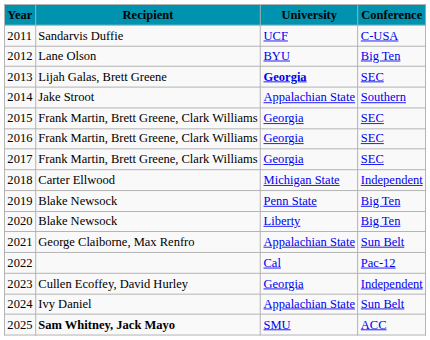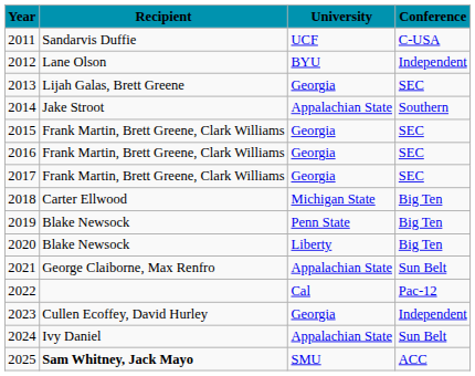2012 | Conference: Big Ten -> Independent
2013 | University: bold -> normal
2018 | Conference: Independent -> Big Ten
